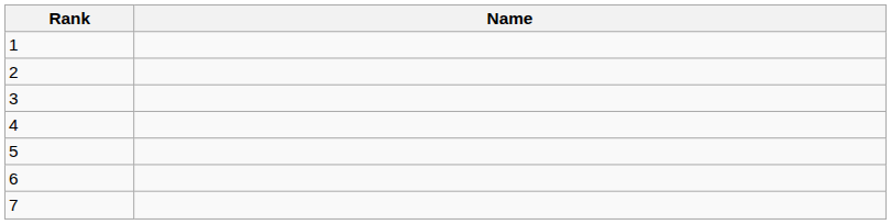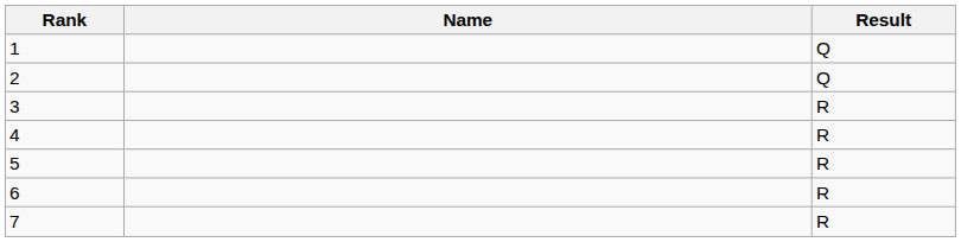+ column: Result | Q | Q | R | R | R | R | R
